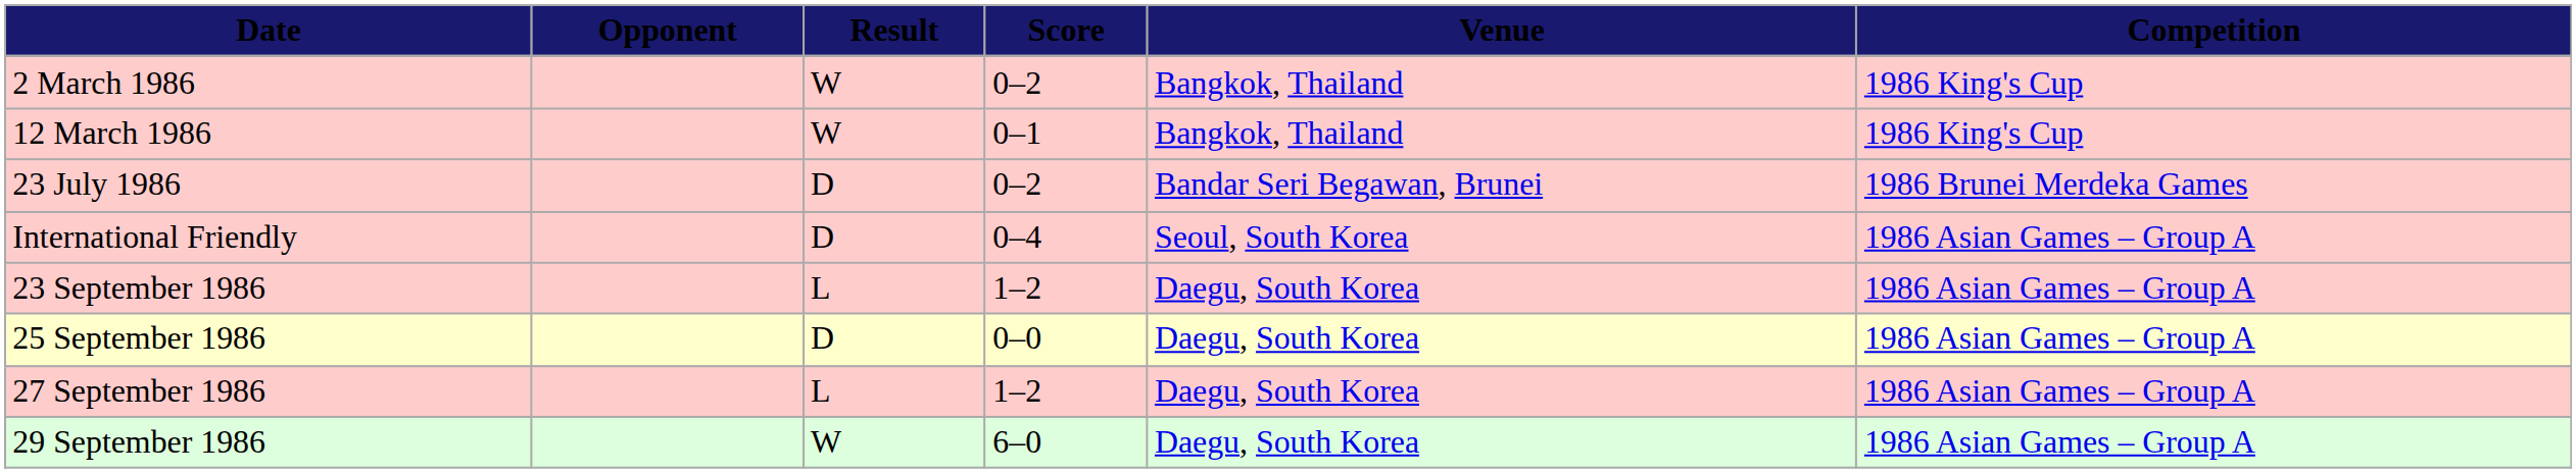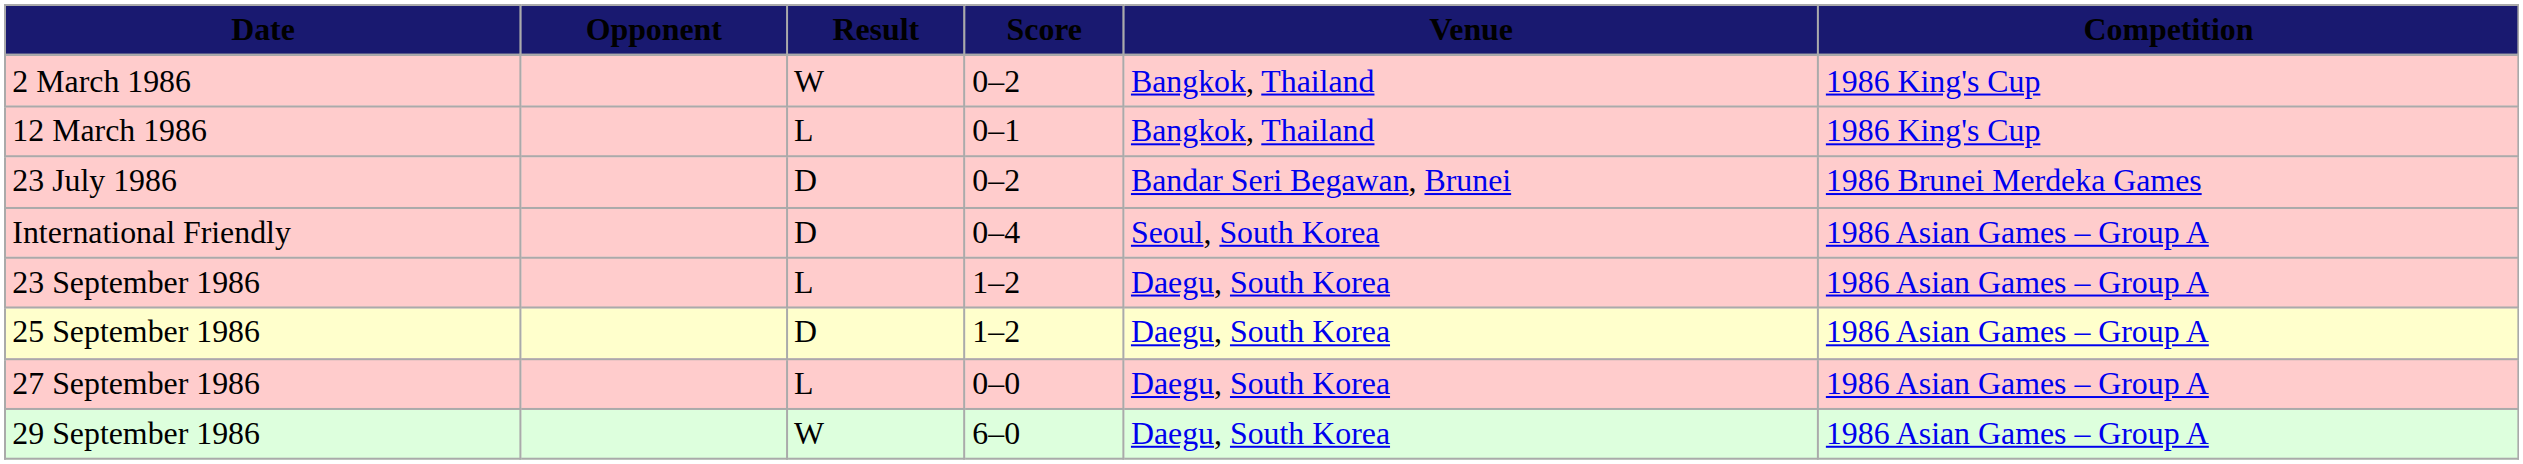12 March 1986 | Result: W -> L
25 September 1986 | Score: 0–0 -> 1–2
27 September 1986 | Score: 1–2 -> 0–0
